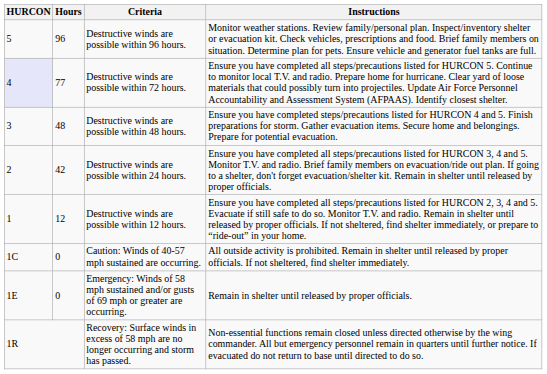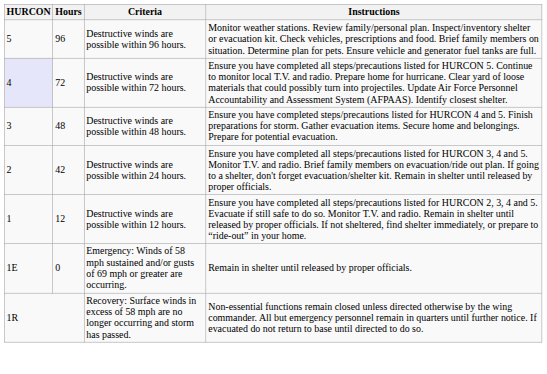Destructive winds are possible within 72 hours. | Hours: 77 -> 72
- row: 1C | 0 | Caution: Winds of 40-57 mph sustained are occurring. | All outside activity is prohibited. Remain in shelter until released by proper officials. If not sheltered, find shelter immediately.
